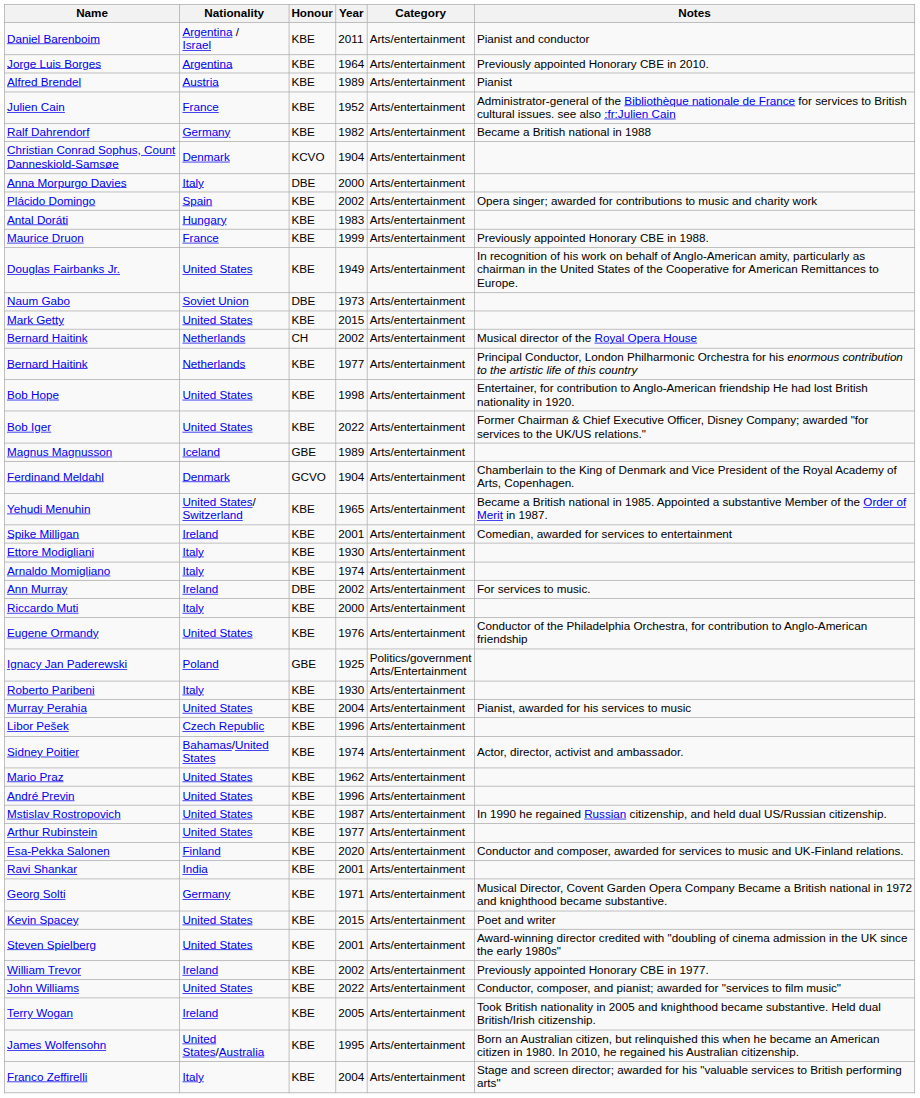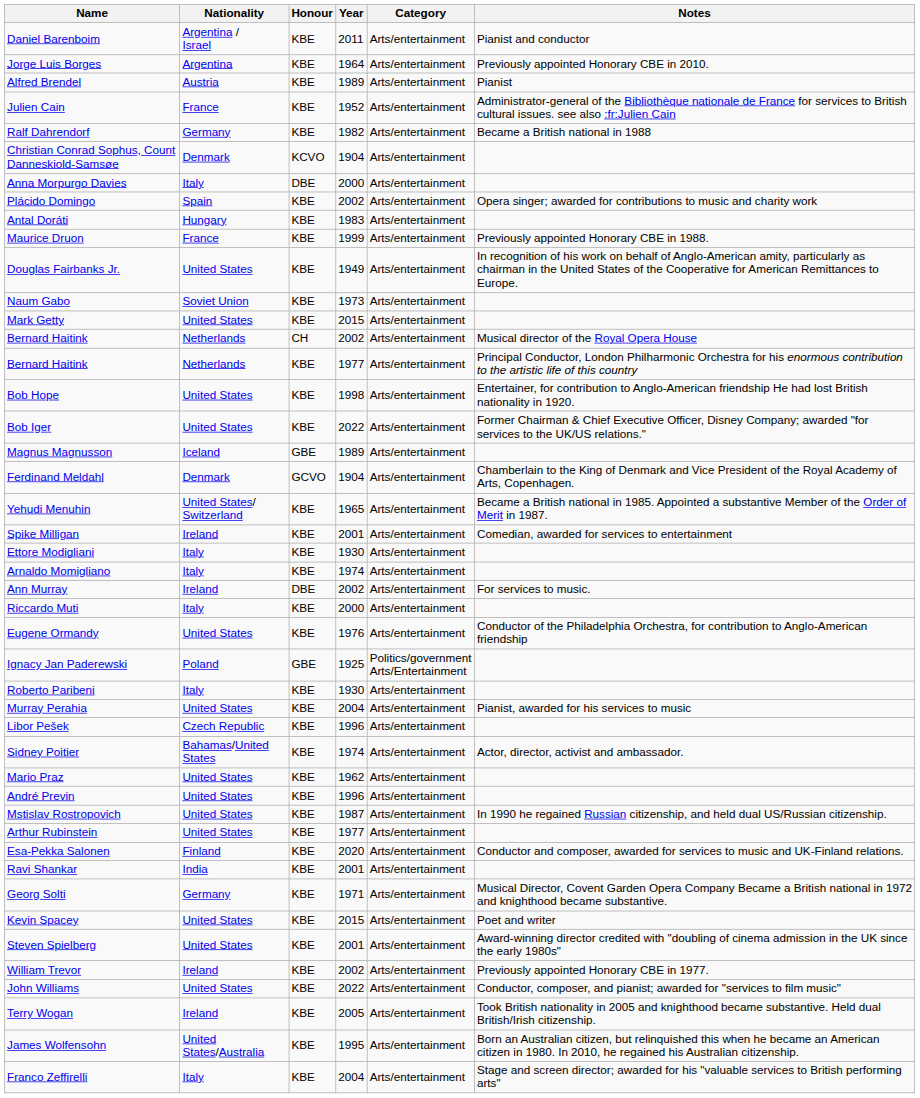Naum Gabo | Honour: DBE -> KBE
